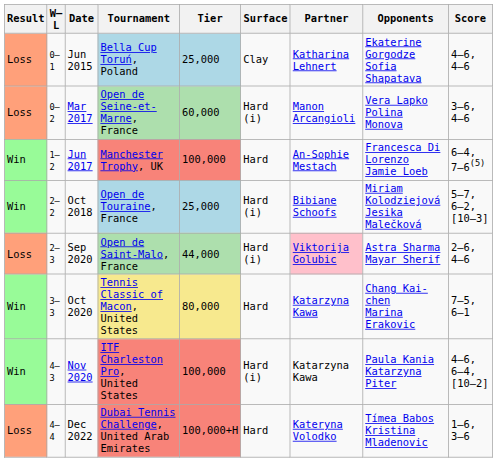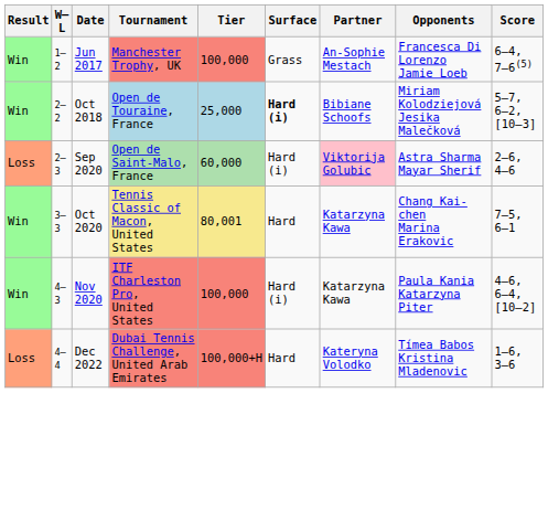- row: Loss | 0–1 | Jun 2015 | Bella Cup Toruń, Poland | 25,000 | Clay | Katharina Lehnert | Ekaterine Gorgodze Sofia Shapatava | 4–6, 4–6
- row: Loss | 0–2 | Mar 2017 | Open de Seine-et-Marne, France | 60,000 | Hard (i) | Manon Arcangioli | Vera Lapko Polina Monova | 3–6, 4–6
Jun 2017 | Surface: Hard -> Grass
Oct 2018 | Surface: normal -> bold
Sep 2020 | Tier: 44,000 -> 60,000
Oct 2020 | Tier: 80,000 -> 80,001
